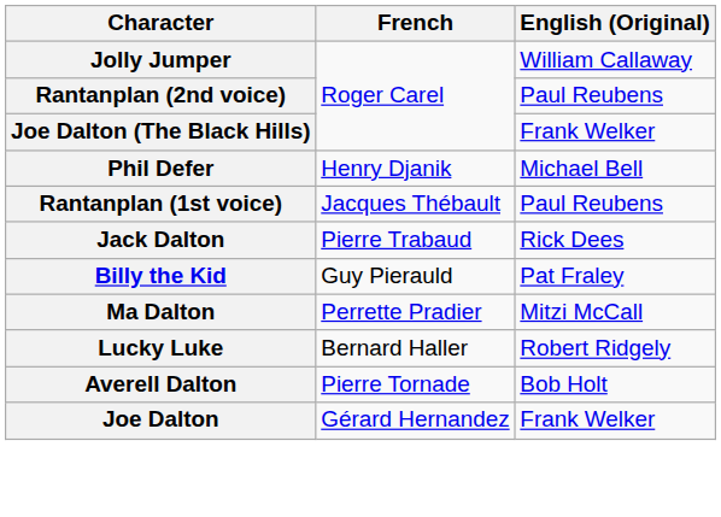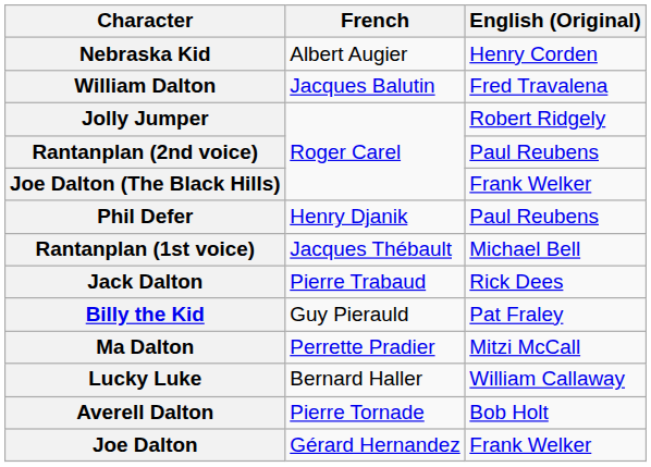+ row: Nebraska Kid | Albert Augier | Henry Corden
+ row: William Dalton | Jacques Balutin | Fred Travalena
Jolly Jumper | English (Original): William Callaway -> Robert Ridgely
Phil Defer | English (Original): Michael Bell -> Paul Reubens
Rantanplan (1st voice) | English (Original): Paul Reubens -> Michael Bell
Lucky Luke | English (Original): Robert Ridgely -> William Callaway
